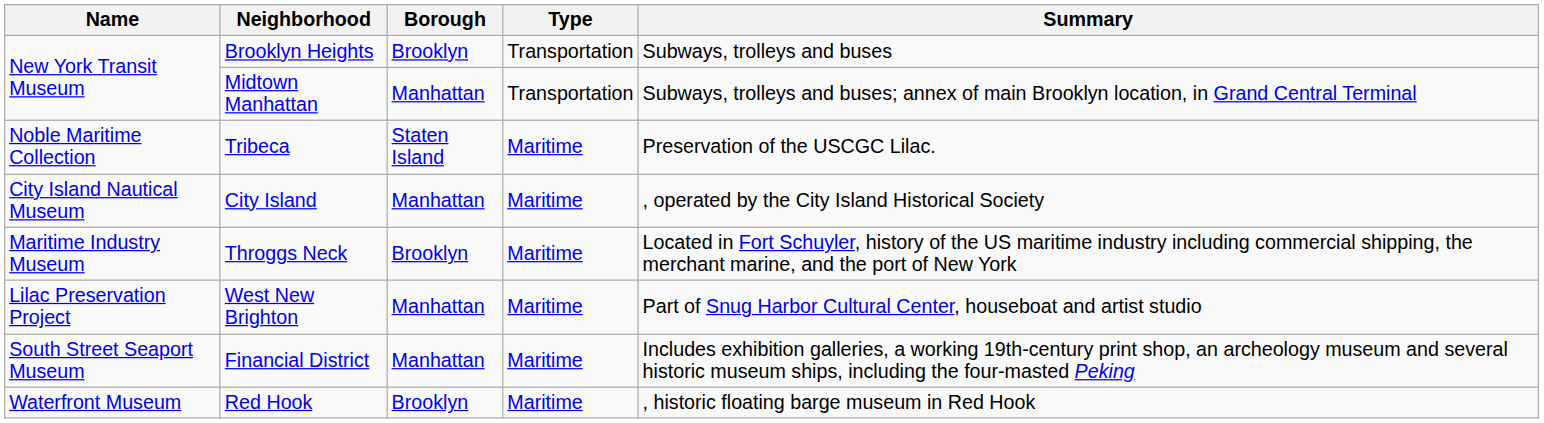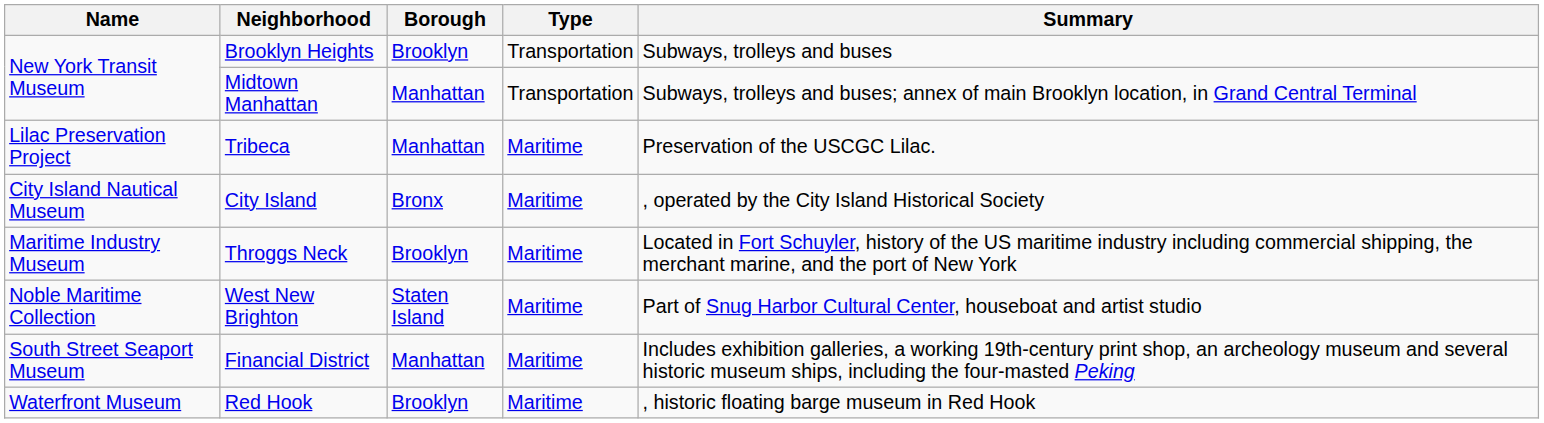Tribeca | Name: Noble Maritime Collection -> Lilac Preservation Project
Tribeca | Borough: Staten Island -> Manhattan
City Island | Borough: Manhattan -> Bronx
West New Brighton | Name: Lilac Preservation Project -> Noble Maritime Collection
West New Brighton | Borough: Manhattan -> Staten Island
